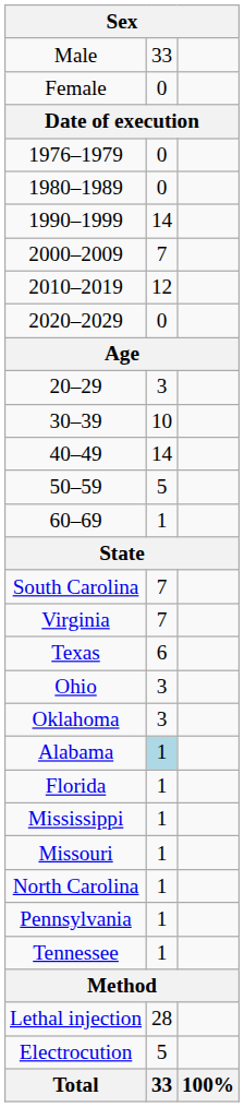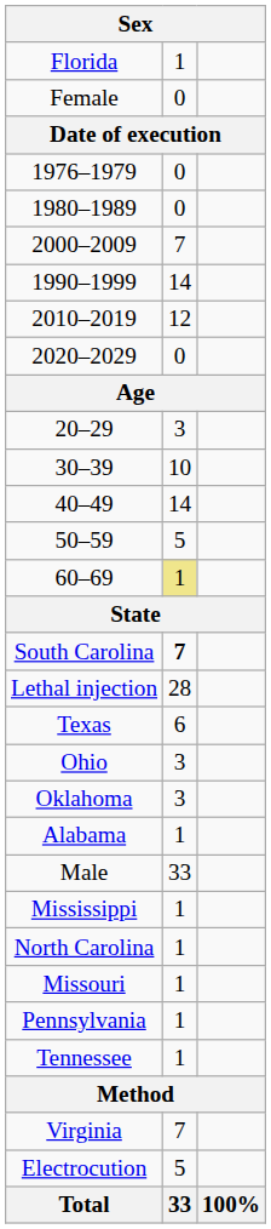rows swapped: Male <-> Florida
rows swapped: 1990–1999 <-> 2000–2009
60–69 | column 2: no background -> khaki background
South Carolina | column 2: normal -> bold
rows swapped: Virginia <-> Lethal injection
Alabama | column 2: lightblue background -> no background
rows swapped: Missouri <-> North Carolina
